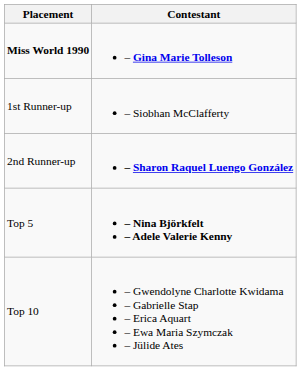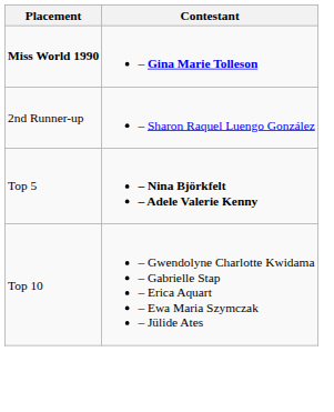- row: 1st Runner-up | – Siobhan McClafferty
2nd Runner-up | Contestant: bold -> normal
